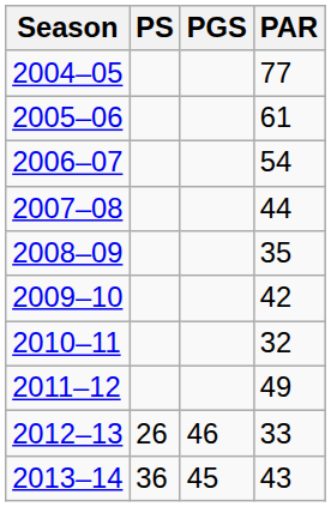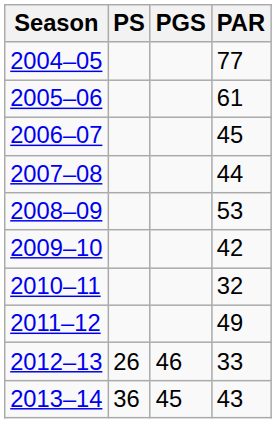2006–07 | PAR: 54 -> 45
2008–09 | PAR: 35 -> 53
